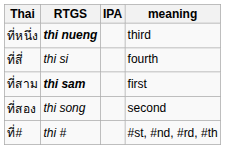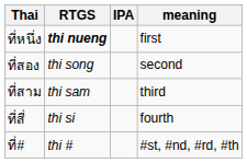ที่หนึ่ง | meaning: third -> first
rows swapped: ที่สอง <-> ที่สี่
ที่สาม | RTGS: bold -> normal
ที่สาม | meaning: first -> third
